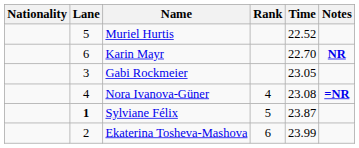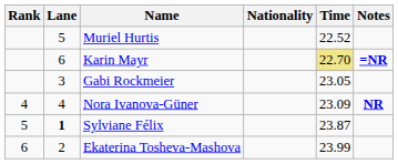columns swapped: Rank <-> Nationality
Karin Mayr | Time: no background -> khaki background
Karin Mayr | Notes: NR -> =NR
Nora Ivanova-Güner | Time: 23.08 -> 23.09
Nora Ivanova-Güner | Notes: =NR -> NR
